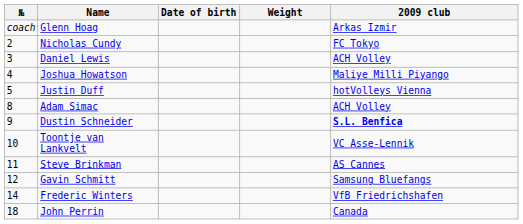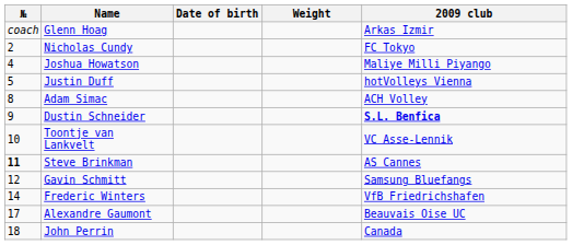- row: 3 | Daniel Lewis | ACH Volley
Steve Brinkman | №: normal -> bold
+ row: 17 | Alexandre Gaumont | Beauvais Oise UC
